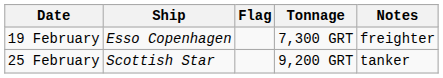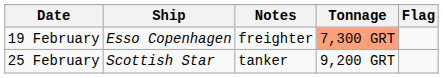columns swapped: Flag <-> Notes
19 February | Tonnage: no background -> lightsalmon background
